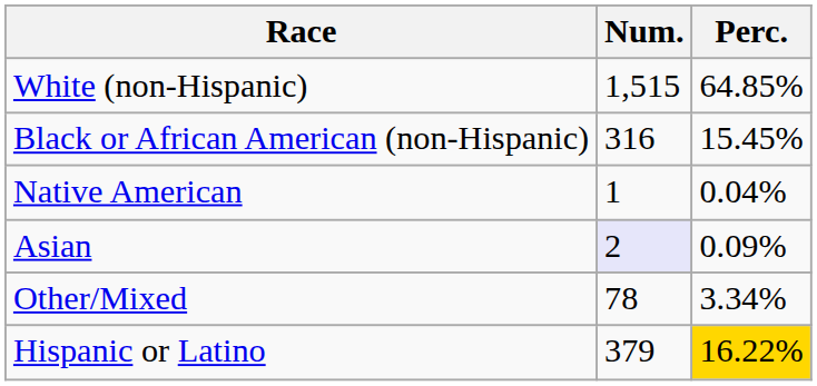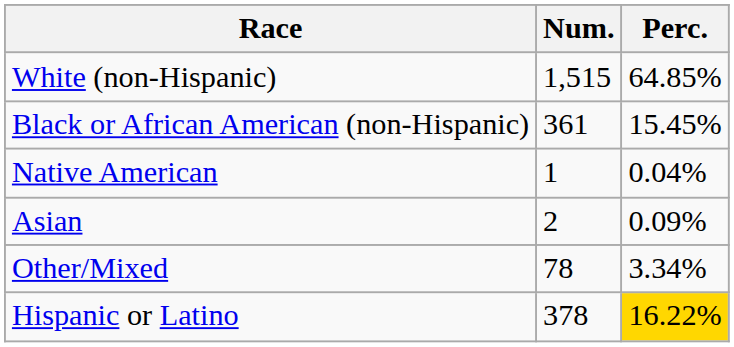Black or African American (non-Hispanic) | Num.: 316 -> 361
Asian | Num.: lavender background -> no background
Hispanic or Latino | Num.: 379 -> 378
